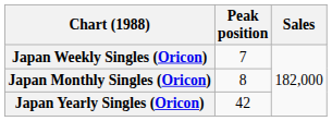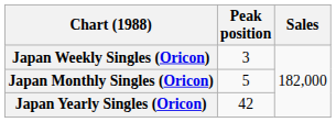Japan Weekly Singles (Oricon) | Peak position: 7 -> 3
Japan Monthly Singles (Oricon) | Peak position: 8 -> 5
